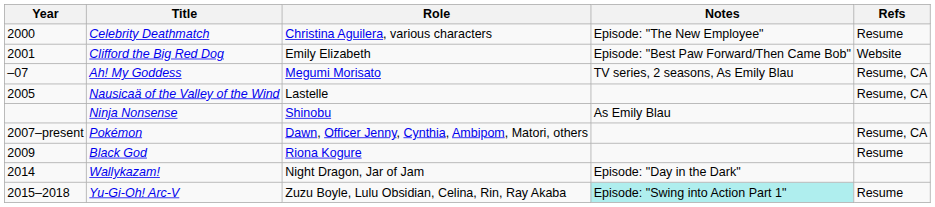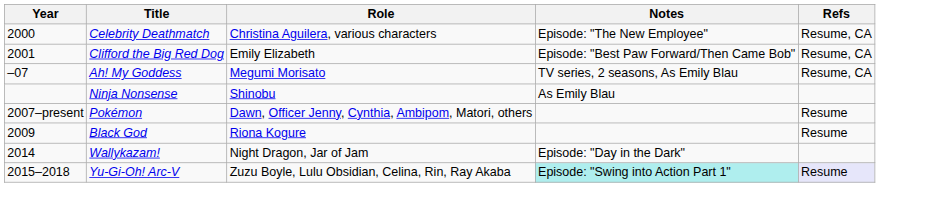Celebrity Deathmatch | Refs: Resume -> Resume, CA
Clifford the Big Red Dog | Refs: Website -> Resume, CA
- row: 2005 | Nausicaä of the Valley of the Wind | Lastelle | Resume, CA
Pokémon | Refs: Resume, CA -> Resume
Yu-Gi-Oh! Arc-V | Refs: no background -> lavender background
